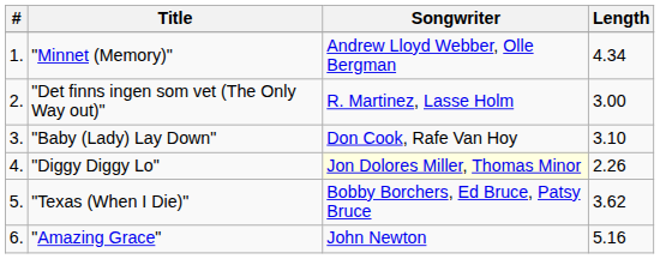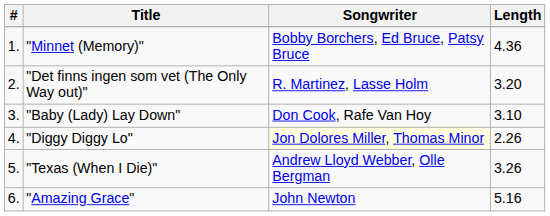"Minnet (Memory)" | Songwriter: Andrew Lloyd Webber, Olle Bergman -> Bobby Borchers, Ed Bruce, Patsy Bruce
"Minnet (Memory)" | Length: 4.34 -> 4.36
"Det finns ingen som vet (The Only Way out)" | Length: 3.00 -> 3.20
"Texas (When I Die)" | Songwriter: Bobby Borchers, Ed Bruce, Patsy Bruce -> Andrew Lloyd Webber, Olle Bergman
"Texas (When I Die)" | Length: 3.62 -> 3.26
